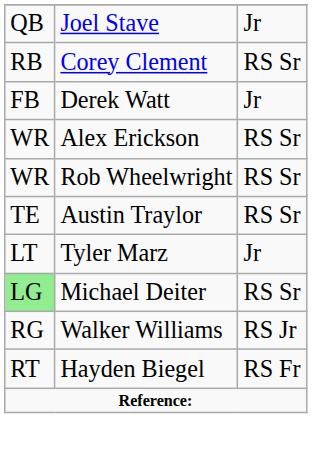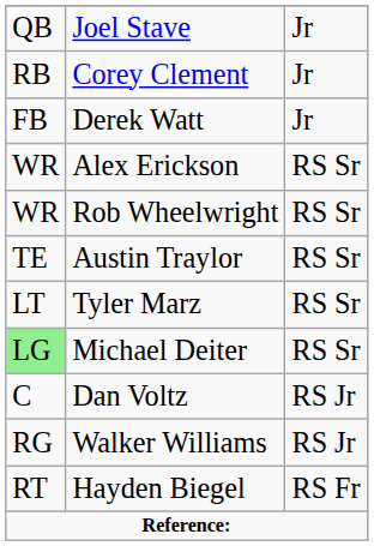Corey Clement | column 3: RS Sr -> Jr
Tyler Marz | column 3: Jr -> RS Sr
+ row: C | Dan Voltz | RS Jr
